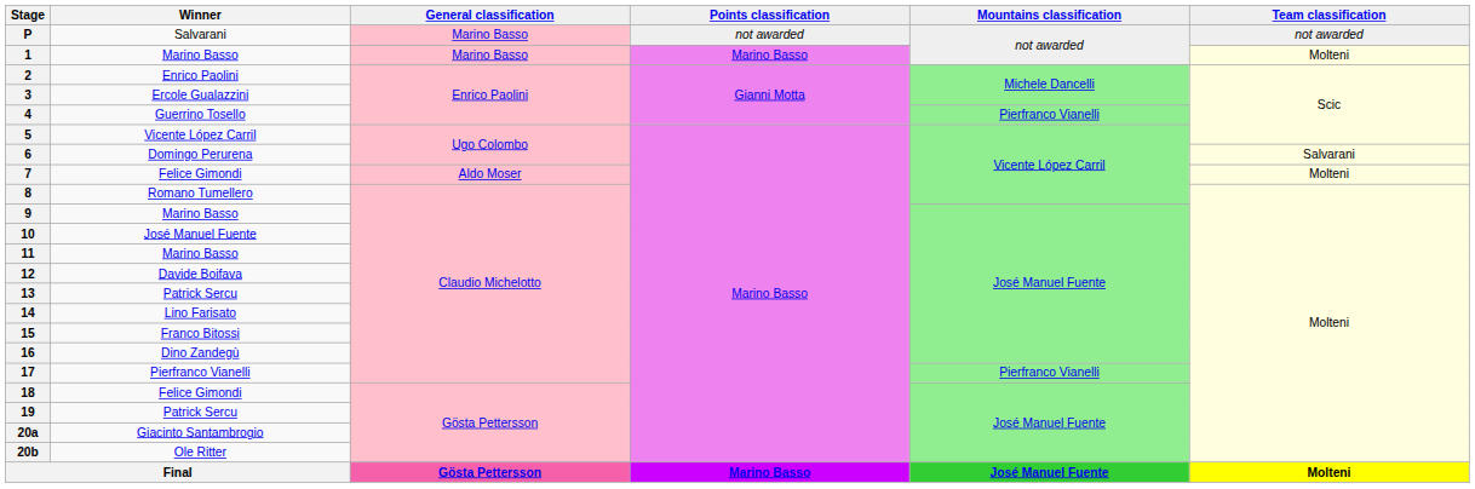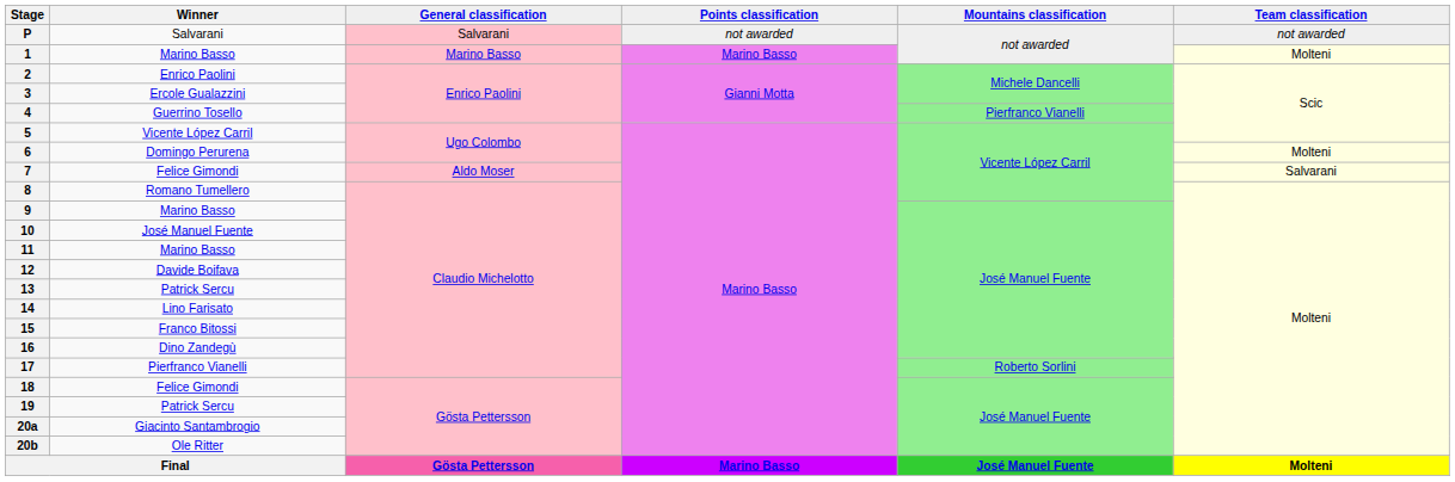P | General classification: Marino Basso -> Salvarani
6 | Team classification: Salvarani -> Molteni
7 | Team classification: Molteni -> Salvarani
17 | Mountains classification: Pierfranco Vianelli -> Roberto Sorlini
